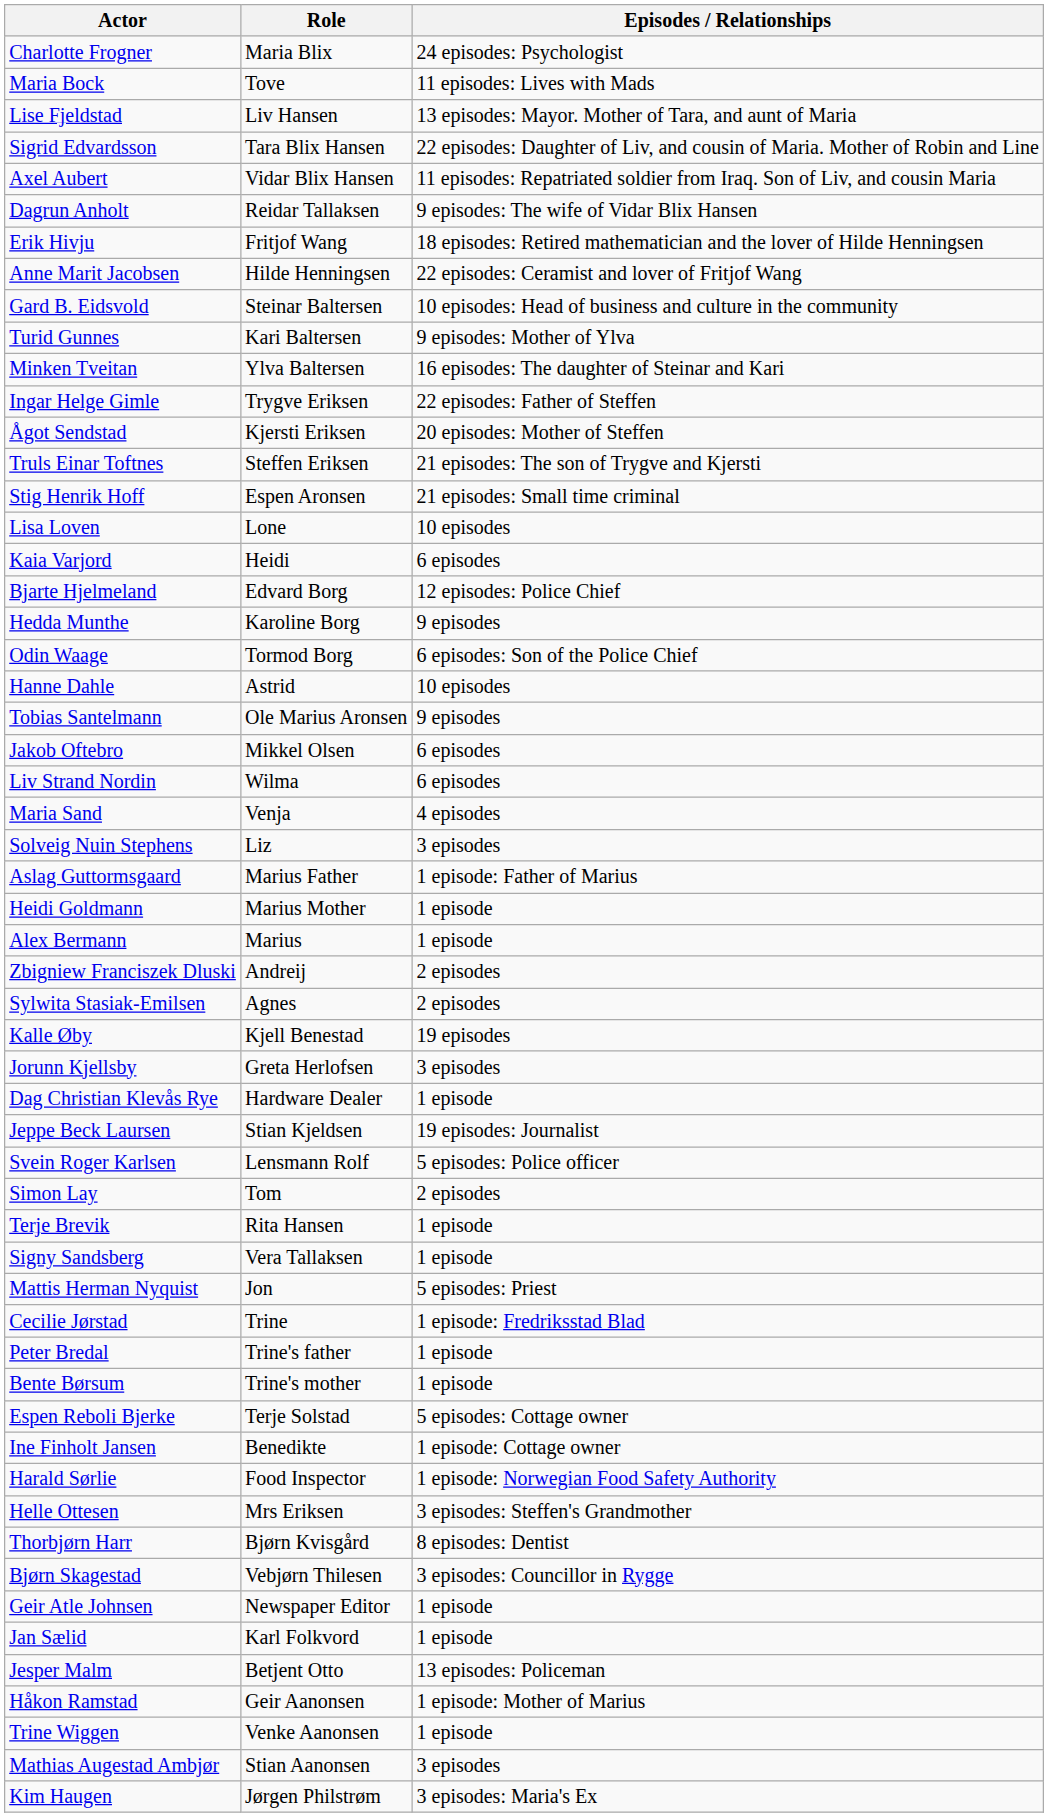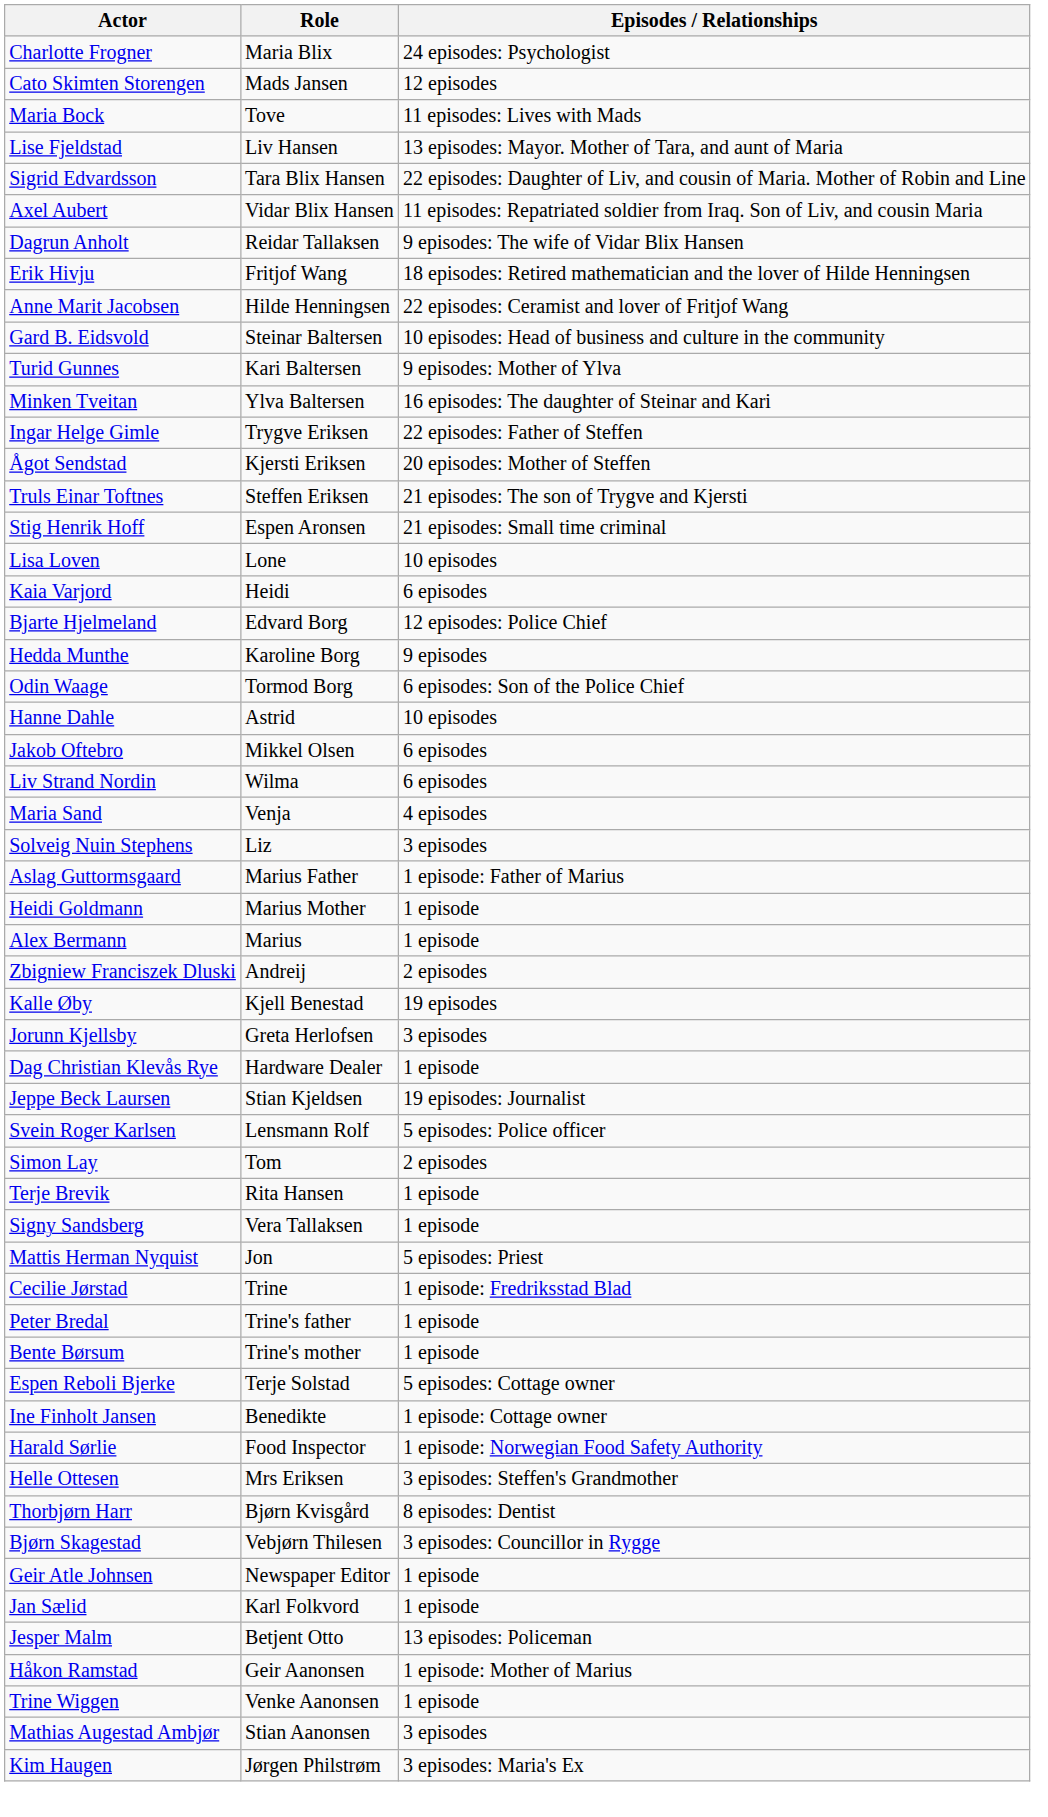+ row: Cato Skimten Storengen | Mads Jansen | 12 episodes
- row: Tobias Santelmann | Ole Marius Aronsen | 9 episodes
- row: Sylwita Stasiak-Emilsen | Agnes | 2 episodes
